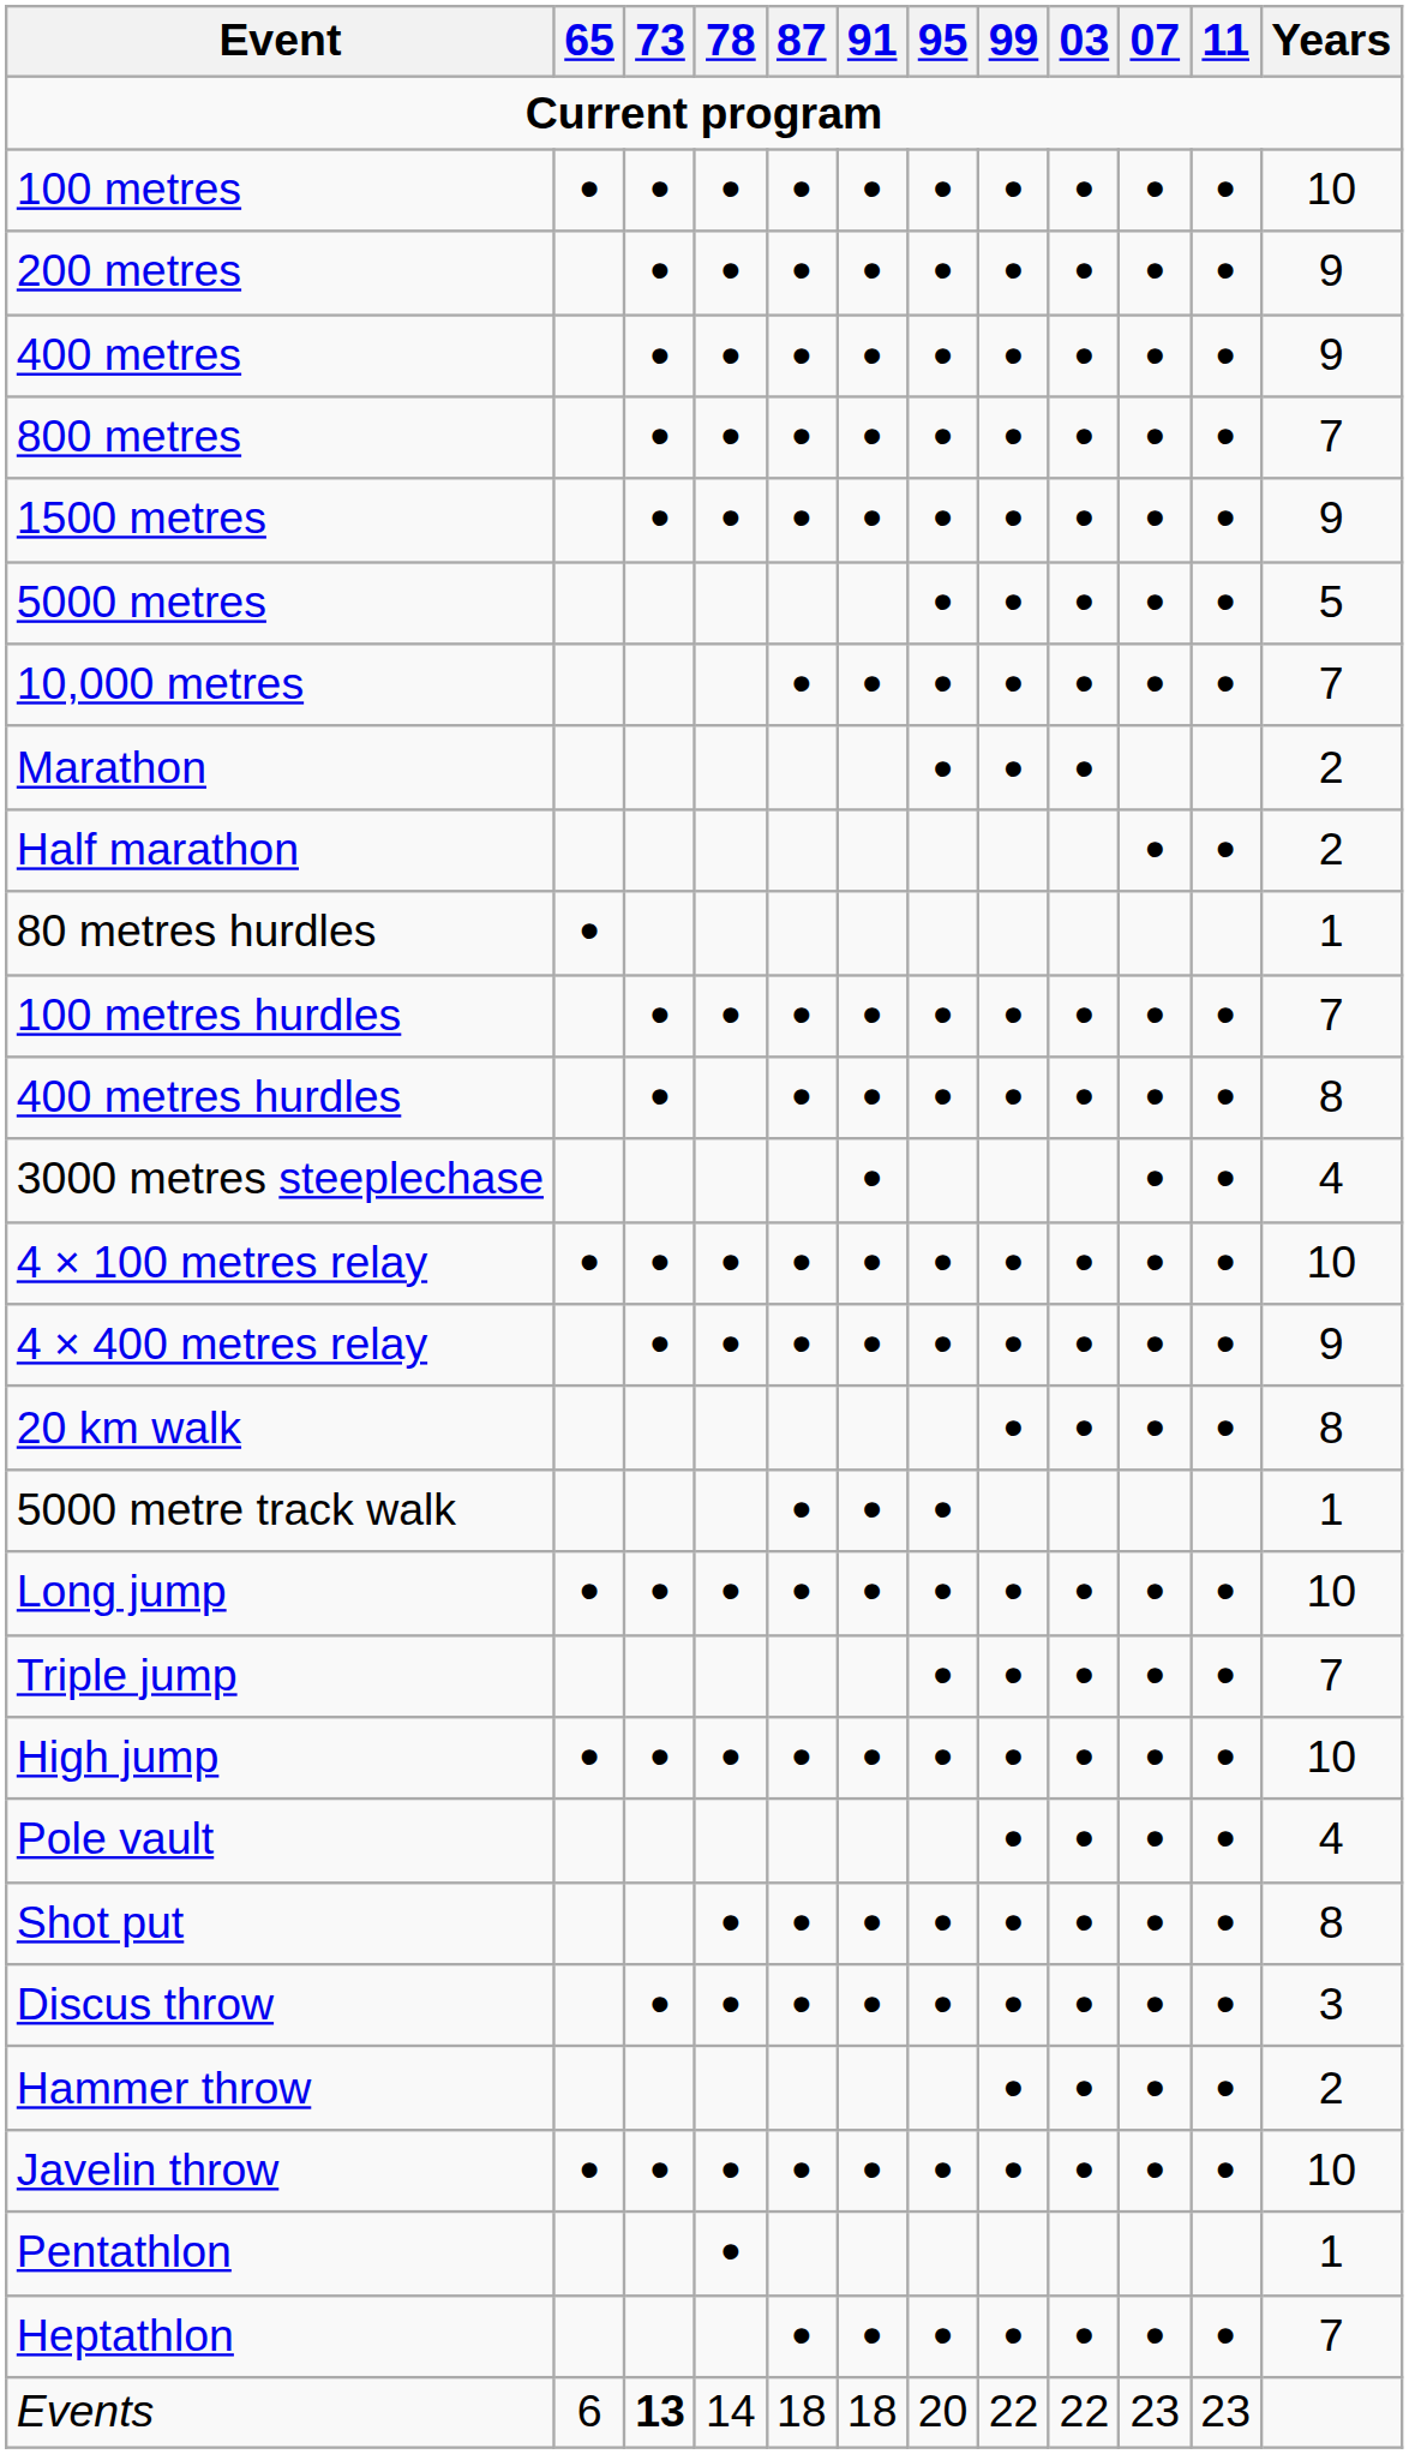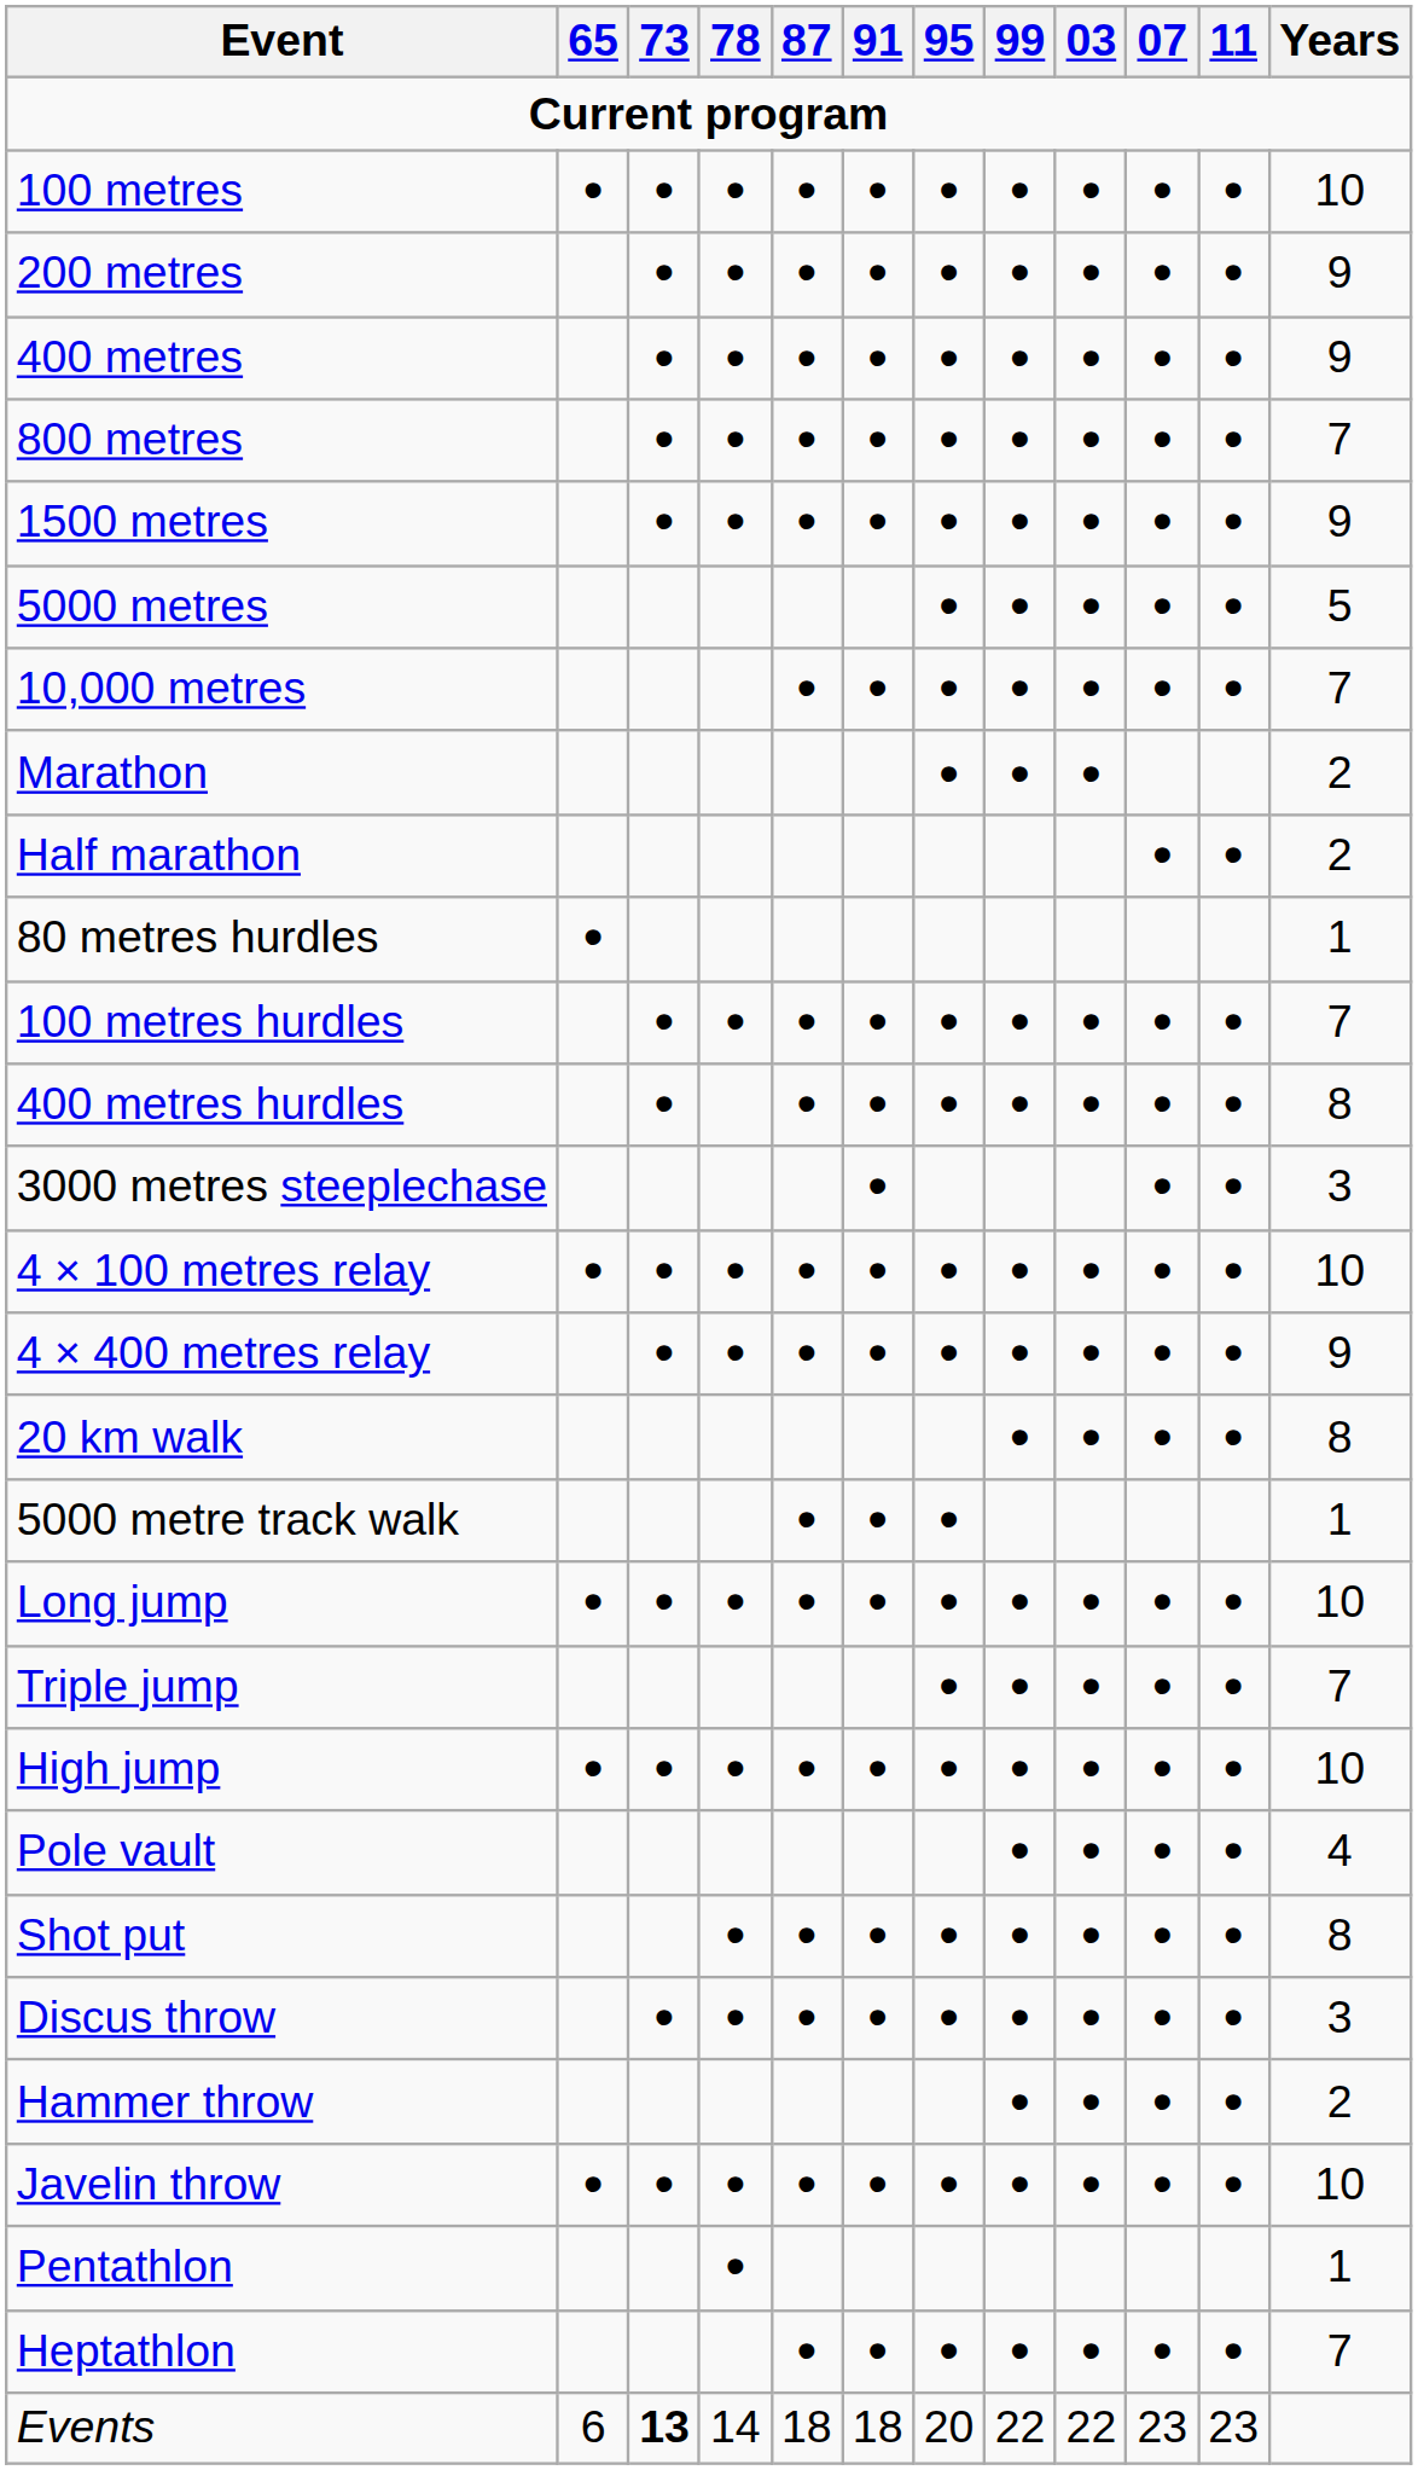3000 metres steeplechase | Years: 4 -> 3
